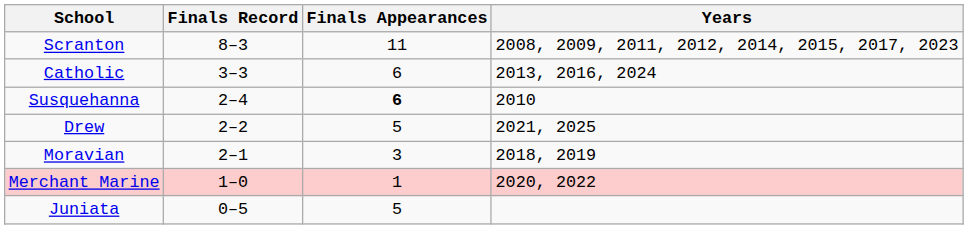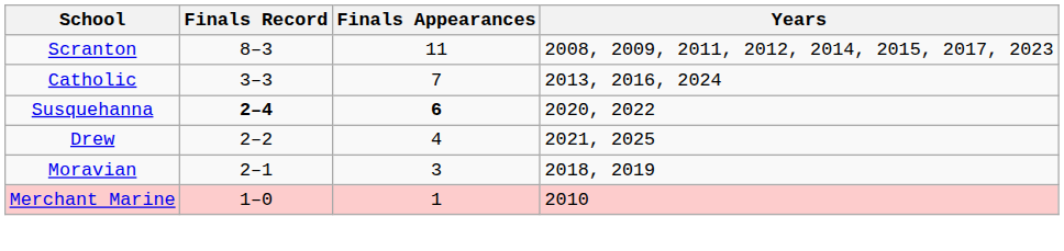Catholic | Finals Appearances: 6 -> 7
Susquehanna | Finals Record: normal -> bold
Susquehanna | Years: 2010 -> 2020, 2022
Drew | Finals Appearances: 5 -> 4
Merchant Marine | Years: 2020, 2022 -> 2010
- row: Juniata | 0–5 | 5
